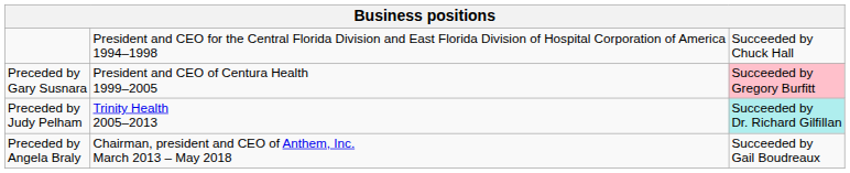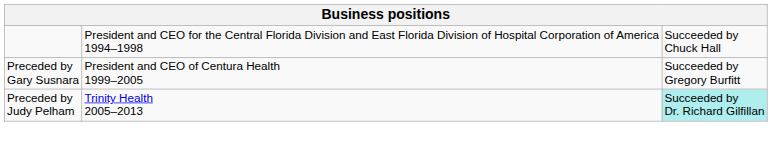Preceded by Gary Susnara | column 3: pink background -> no background
- row: Preceded by Angela Braly | Chairman, president and CEO of Anthem, Inc. March 2013 – May 2018 | Succeeded by Gail Boudreaux
